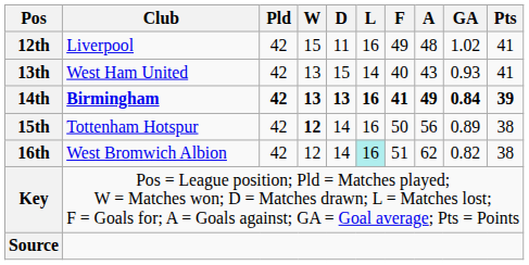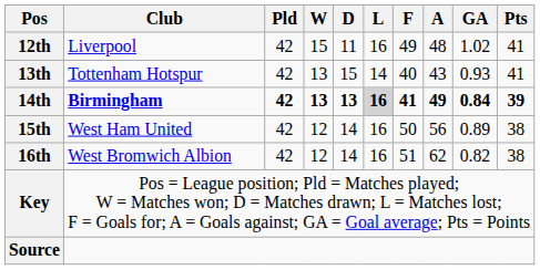13th | Club: West Ham United -> Tottenham Hotspur
14th | L: no background -> lightgrey background
15th | Club: Tottenham Hotspur -> West Ham United
15th | W: bold -> normal
16th | L: paleturquoise background -> no background
